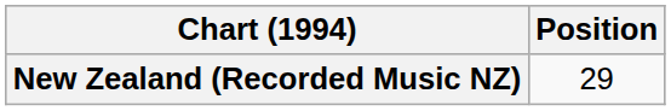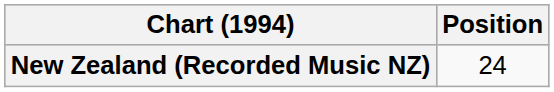New Zealand (Recorded Music NZ) | Position: 29 -> 24
